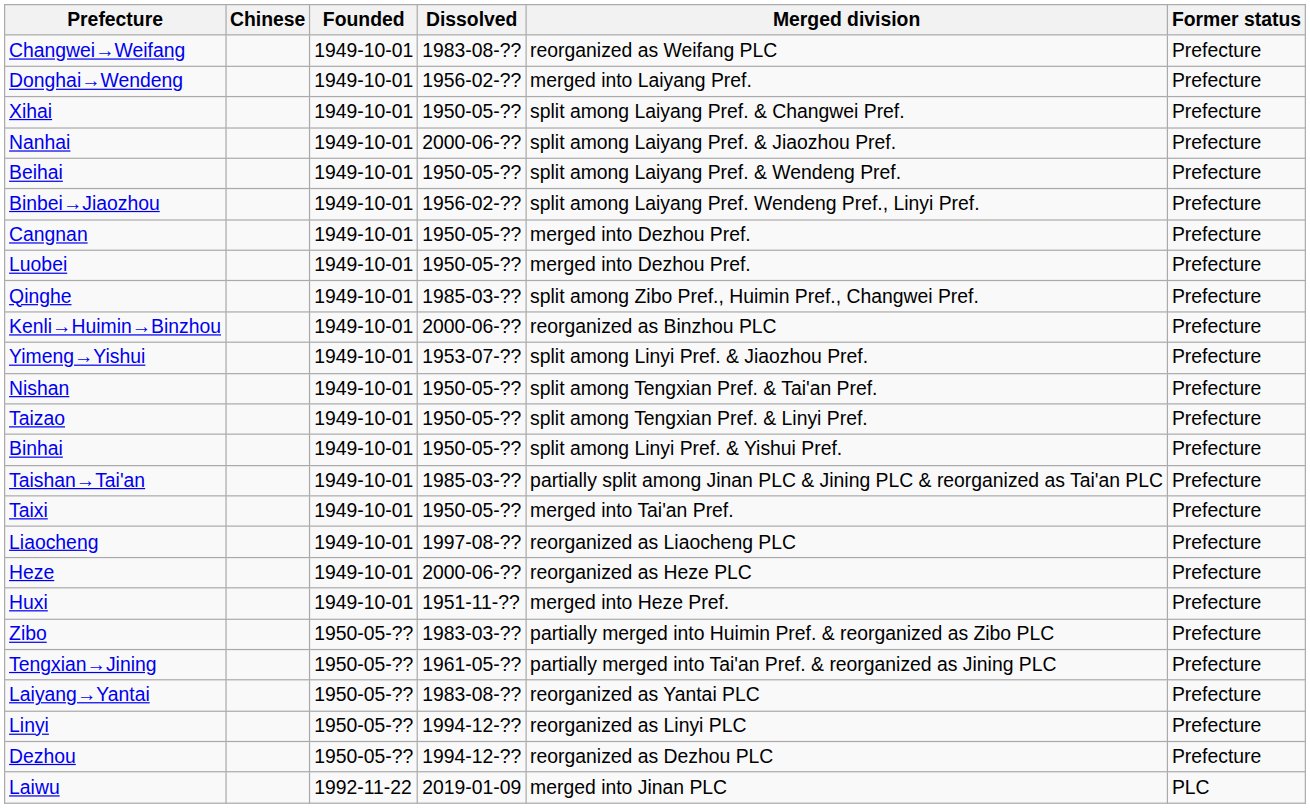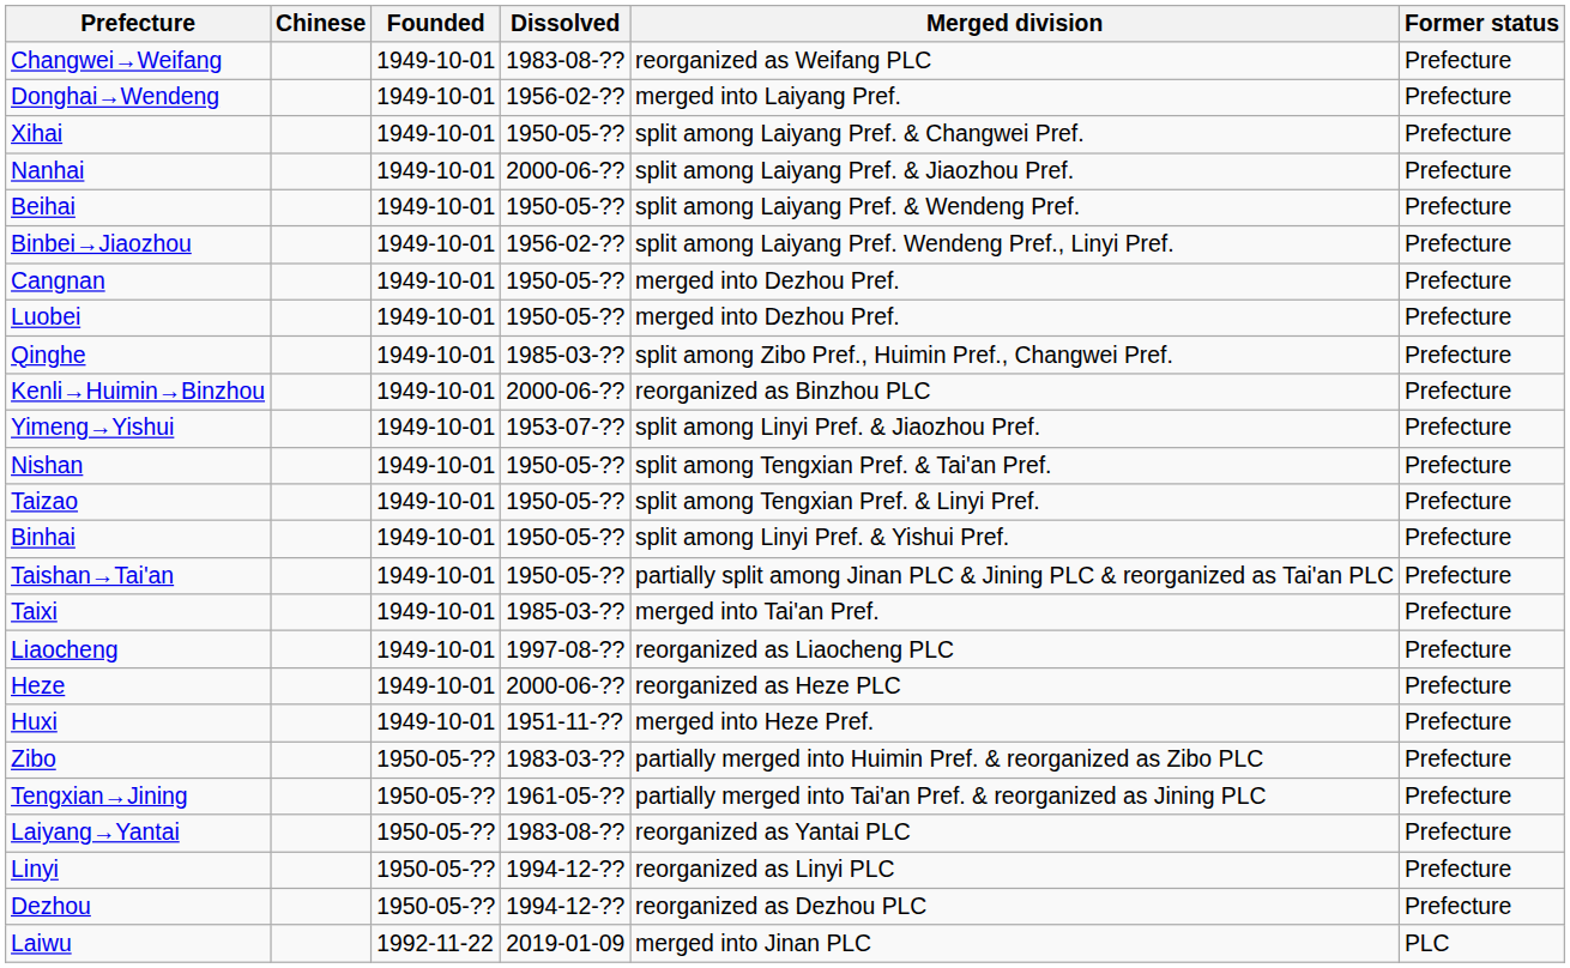Taishan→Tai'an | Dissolved: 1985-03-?? -> 1950-05-??
Taixi | Dissolved: 1950-05-?? -> 1985-03-??
